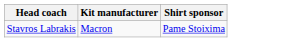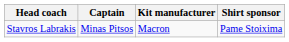+ column: Captain | Minas Pitsos
